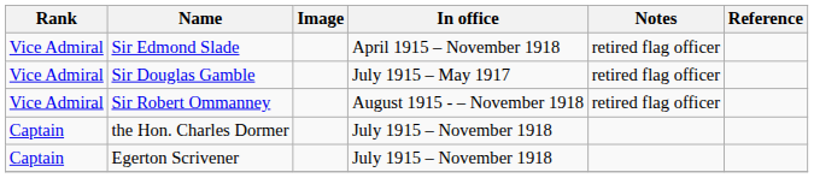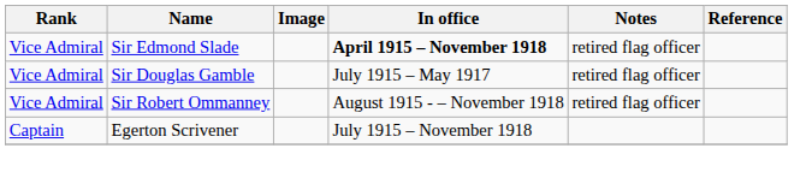Sir Edmond Slade | In office: normal -> bold
- row: Captain | the Hon. Charles Dormer | July 1915 – November 1918
